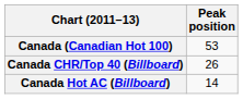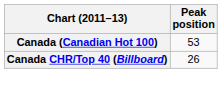- row: Canada Hot AC (Billboard) | 14
